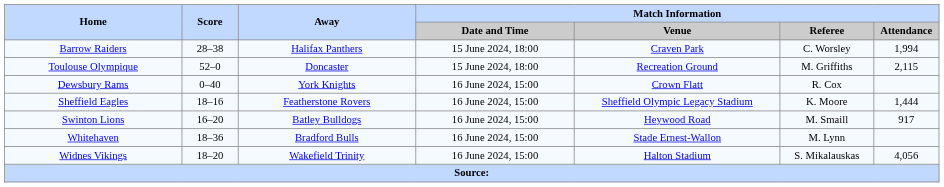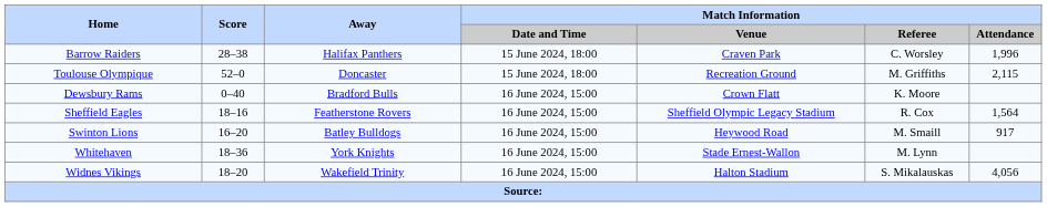Barrow Raiders | Match Information / Attendance: 1,994 -> 1,996
Dewsbury Rams | Away: York Knights -> Bradford Bulls
Dewsbury Rams | Match Information / Referee: R. Cox -> K. Moore
Sheffield Eagles | Match Information / Referee: K. Moore -> R. Cox
Sheffield Eagles | Match Information / Attendance: 1,444 -> 1,564
Whitehaven | Away: Bradford Bulls -> York Knights
